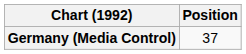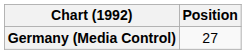Germany (Media Control) | Position: 37 -> 27
